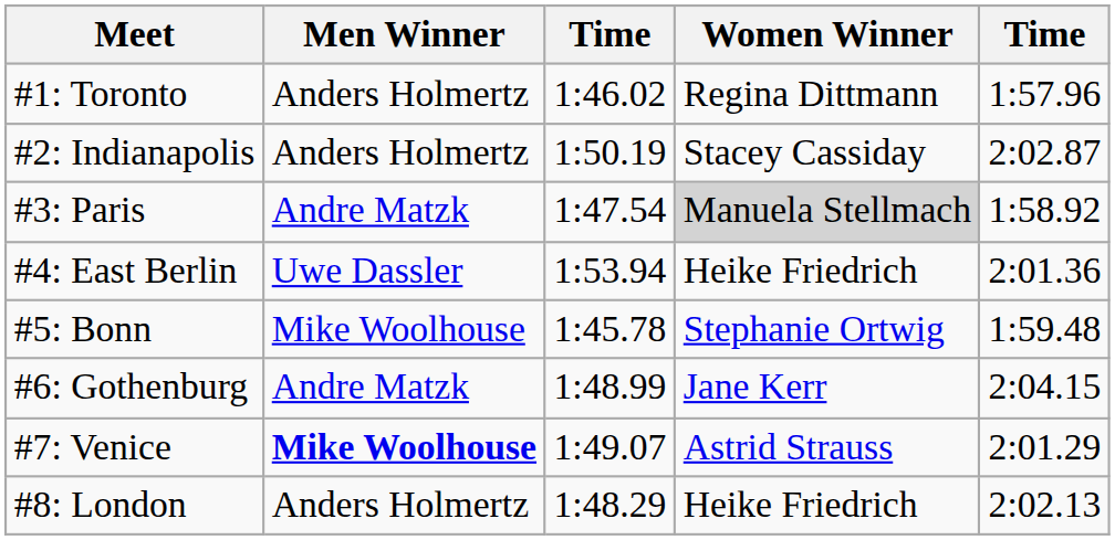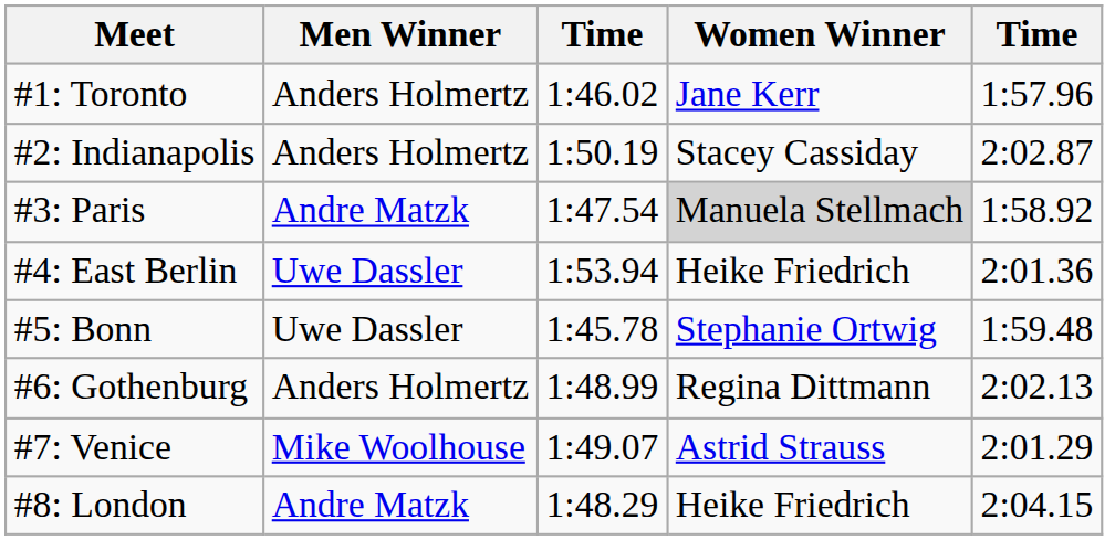#1: Toronto | Women Winner: Regina Dittmann -> Jane Kerr
#5: Bonn | Men Winner: Mike Woolhouse -> Uwe Dassler
#6: Gothenburg | Men Winner: Andre Matzk -> Anders Holmertz
#6: Gothenburg | Women Winner: Jane Kerr -> Regina Dittmann
#6: Gothenburg | column 5: 2:04.15 -> 2:02.13
#7: Venice | Men Winner: bold -> normal
#8: London | Men Winner: Anders Holmertz -> Andre Matzk
#8: London | column 5: 2:02.13 -> 2:04.15
